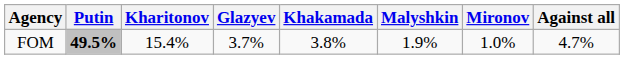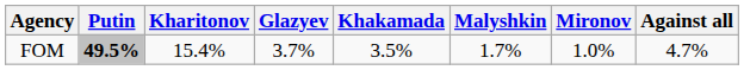FOM | Khakamada: 3.8% -> 3.5%
FOM | Malyshkin: 1.9% -> 1.7%
